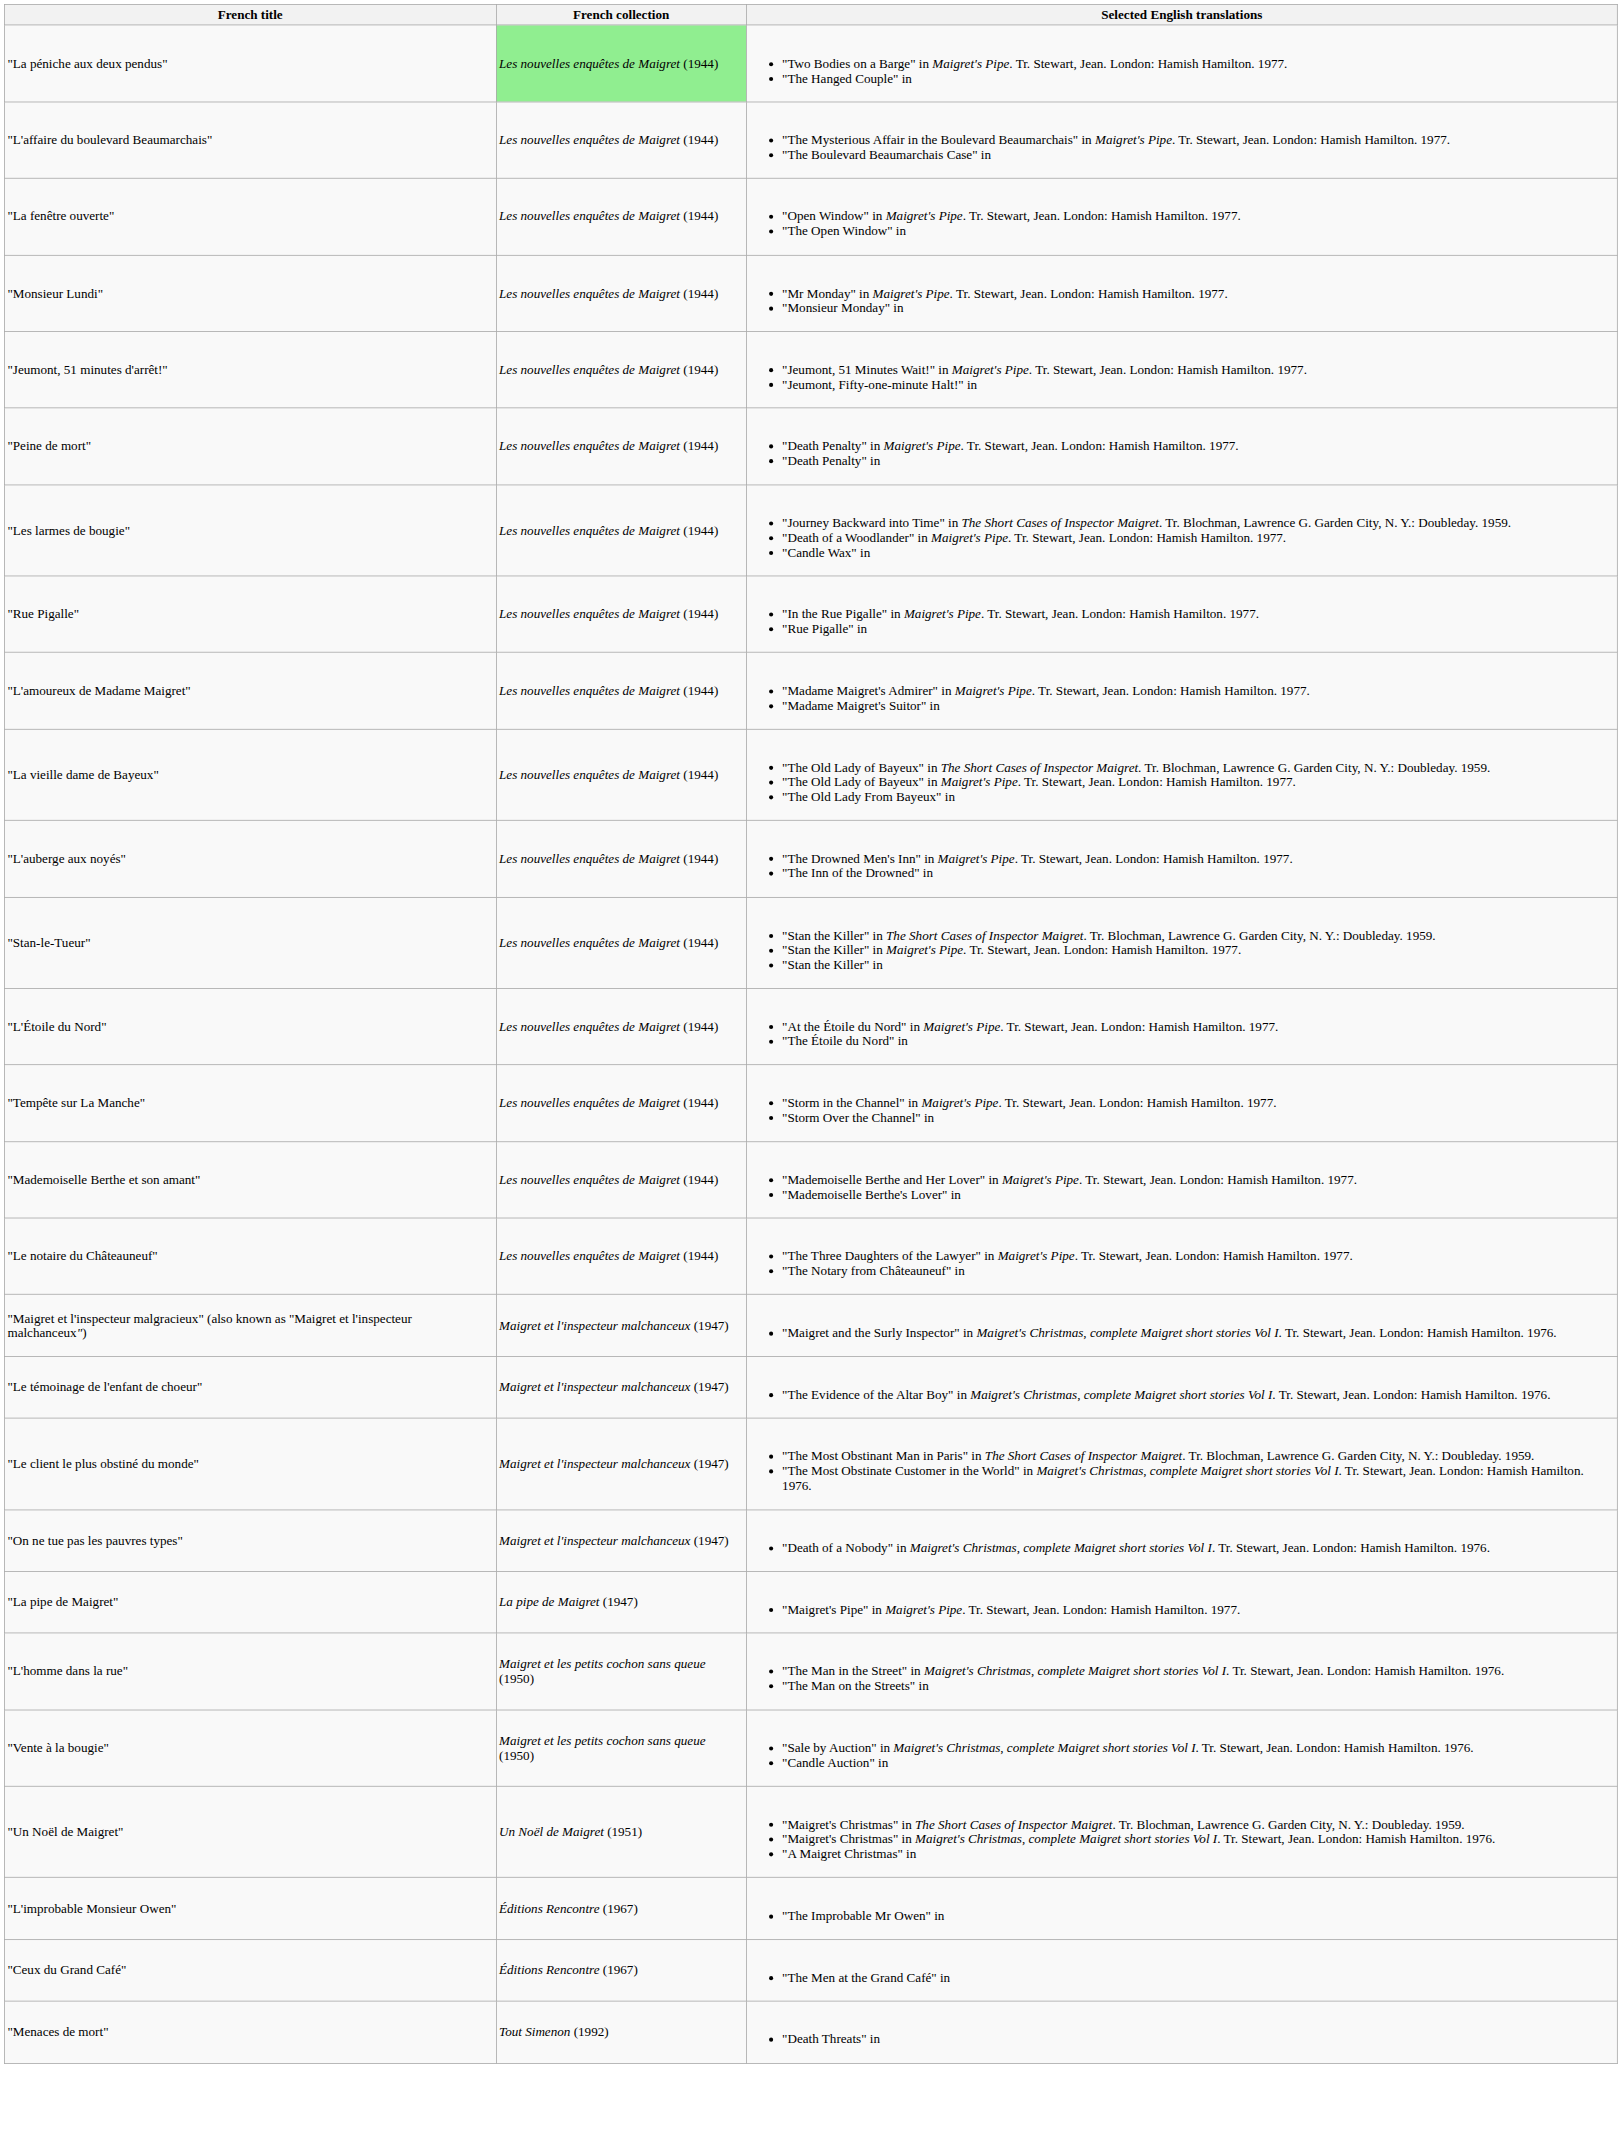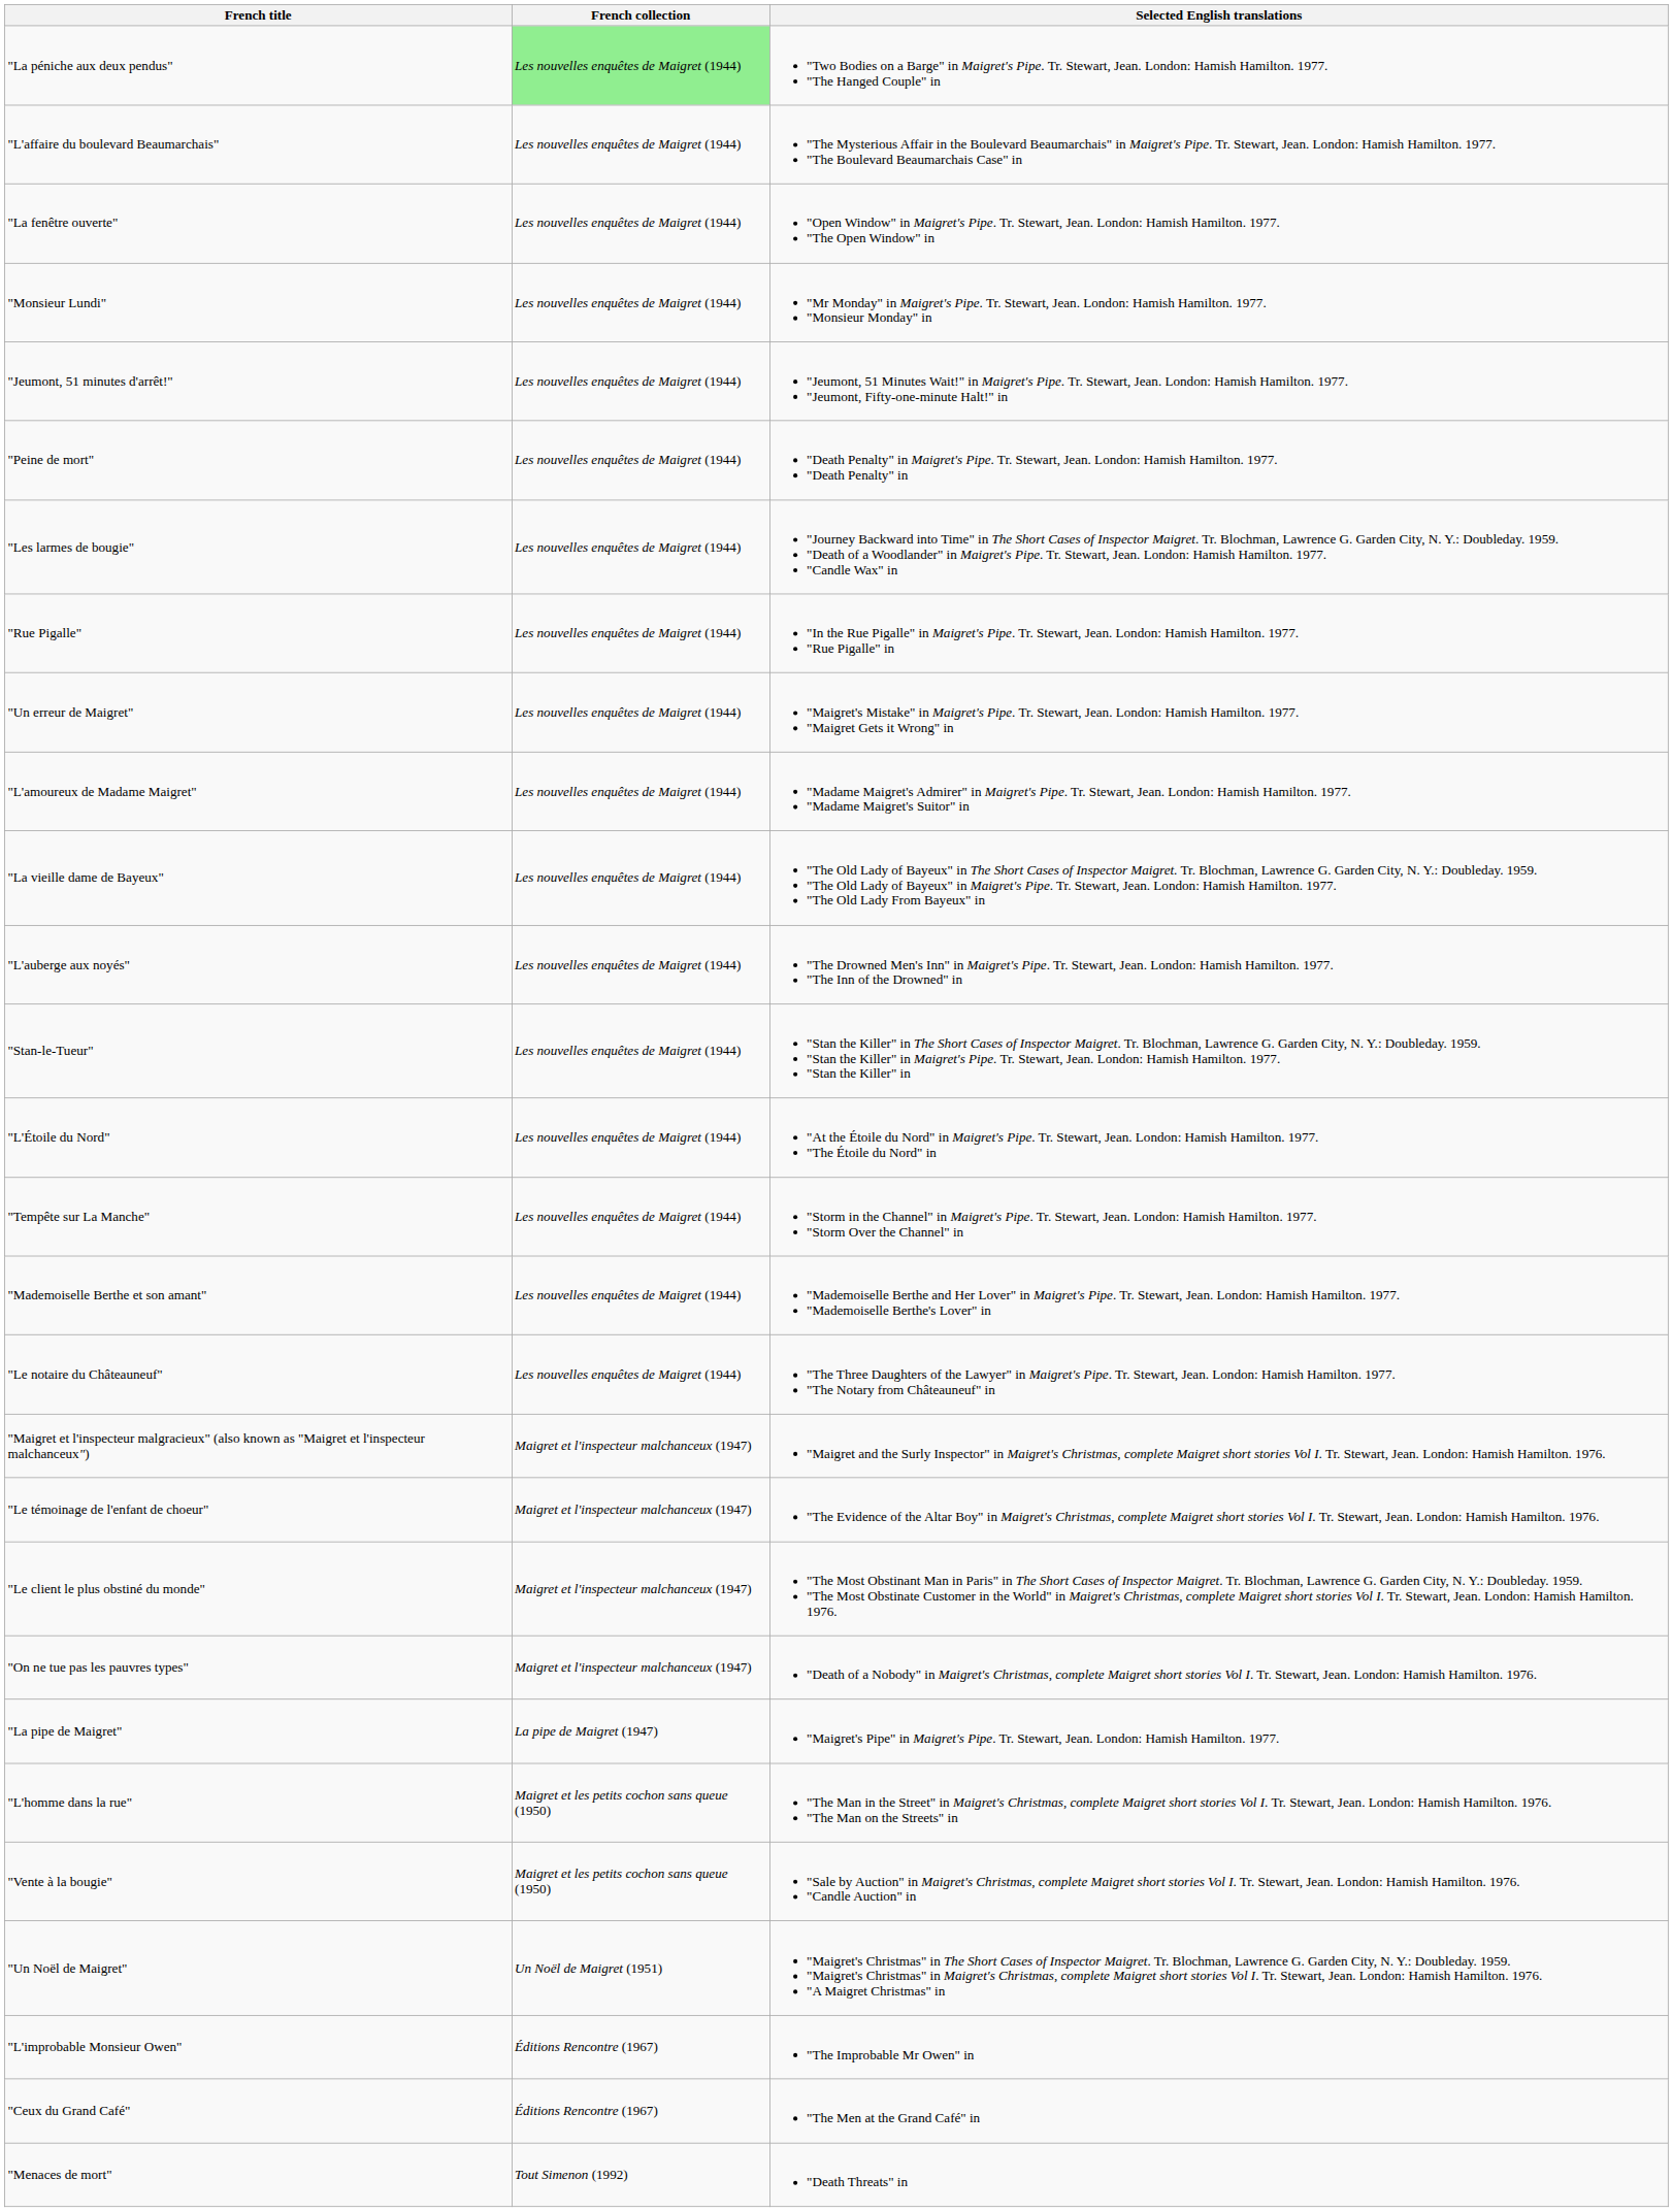+ row: "Un erreur de Maigret" | Les nouvelles enquêtes de Maigret (1944) | "Maigret's Mistake" in Maigret's Pipe. Tr. Stewart, Jean. London: Hamish Hamilton. 1977. "Maigret Gets it Wrong" in
